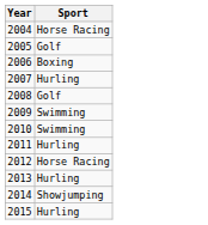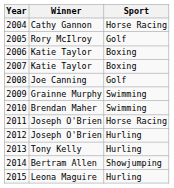+ column: Winner | Cathy Gannon | Rory McIlroy | Katie Taylor | Katie Taylor | Joe Canning | Grainne Murphy | Brendan Maher | Joseph O'Brien | Joseph O'Brien | Tony Kelly | Bertram Allen | Leona Maguire
2007 | Sport: Hurling -> Boxing
2011 | Sport: Hurling -> Horse Racing
2012 | Sport: Horse Racing -> Hurling
